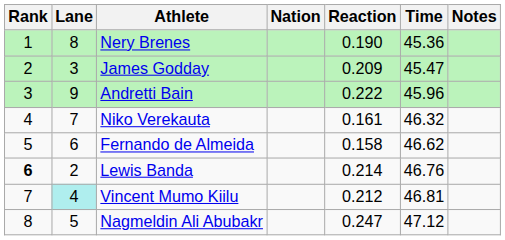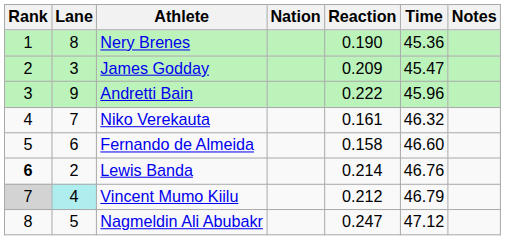Fernando de Almeida | Time: 46.62 -> 46.60
Vincent Mumo Kiilu | Rank: no background -> lightgrey background
Vincent Mumo Kiilu | Time: 46.81 -> 46.79
